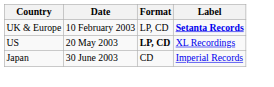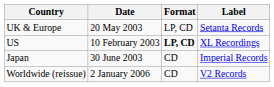UK & Europe | Date: 10 February 2003 -> 20 May 2003
UK & Europe | Label: bold -> normal
US | Date: 20 May 2003 -> 10 February 2003
+ row: Worldwide (reissue) | 2 January 2006 | CD | V2 Records
